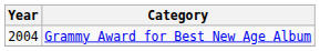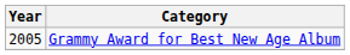Grammy Award for Best New Age Album | Year: 2004 -> 2005
